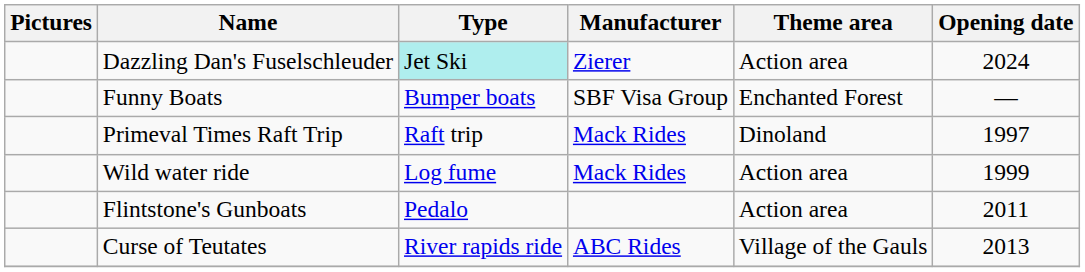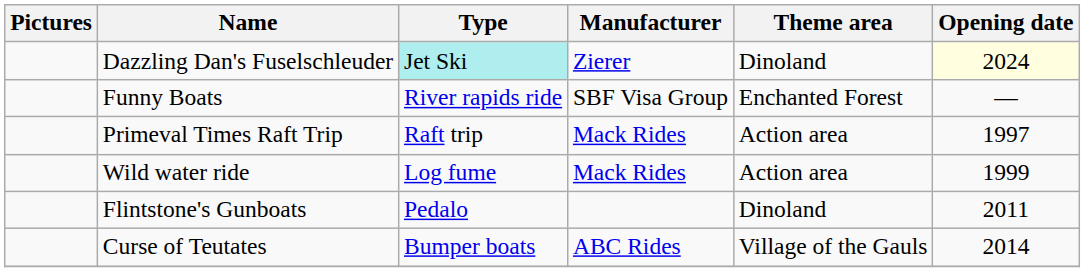Dazzling Dan's Fuselschleuder | Theme area: Action area -> Dinoland
Dazzling Dan's Fuselschleuder | Opening date: no background -> lightyellow background
Funny Boats | Type: Bumper boats -> River rapids ride
Primeval Times Raft Trip | Theme area: Dinoland -> Action area
Flintstone's Gunboats | Theme area: Action area -> Dinoland
Curse of Teutates | Type: River rapids ride -> Bumper boats
Curse of Teutates | Opening date: 2013 -> 2014
